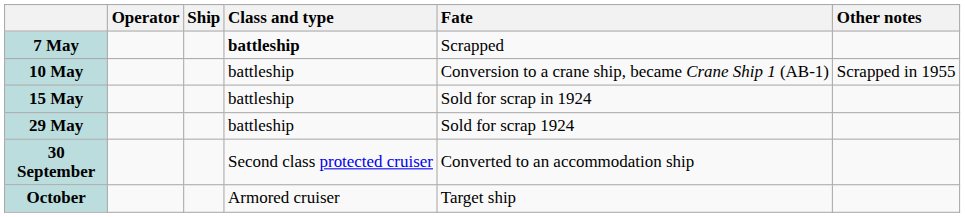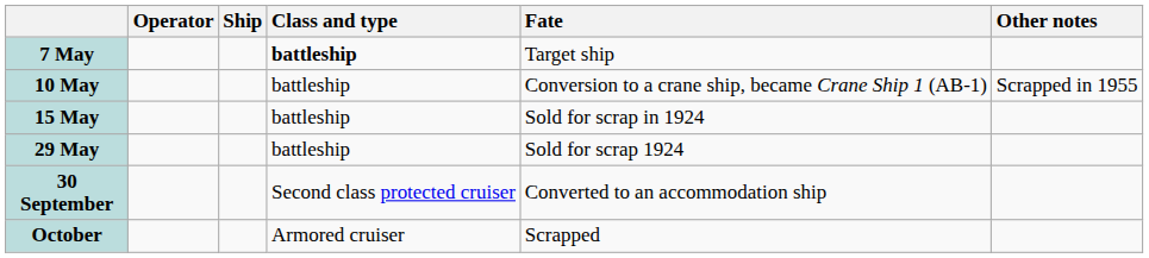7 May | Fate: Scrapped -> Target ship
October | Fate: Target ship -> Scrapped
